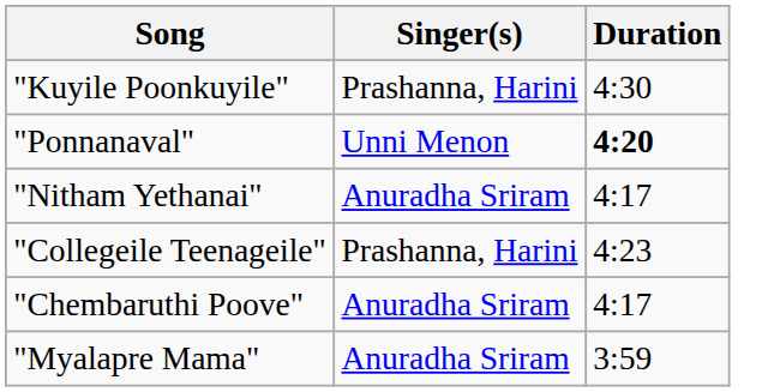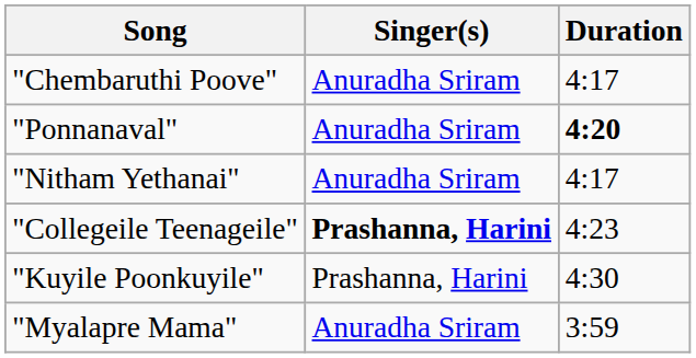rows swapped: "Kuyile Poonkuyile" <-> "Chembaruthi Poove"
"Ponnanaval" | Singer(s): Unni Menon -> Anuradha Sriram
"Collegeile Teenageile" | Singer(s): normal -> bold
